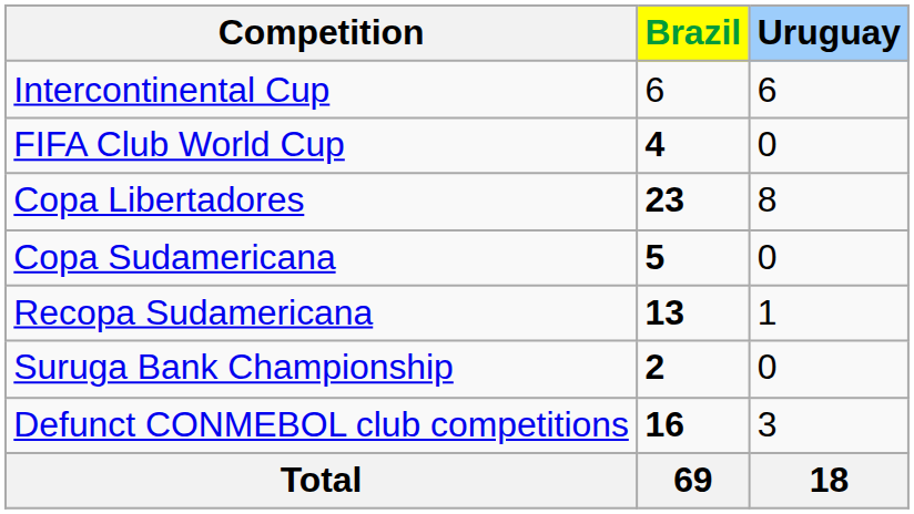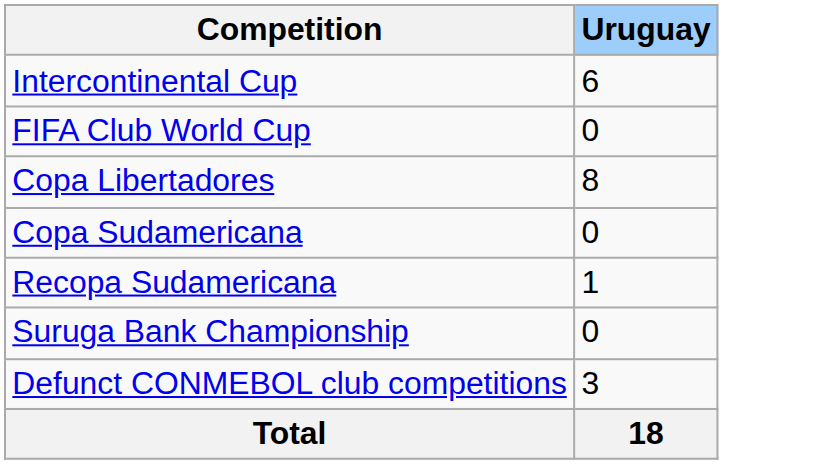- column: Brazil | 6 | 4 | 23 | 5 | 13 | 2 | 16 | 69
